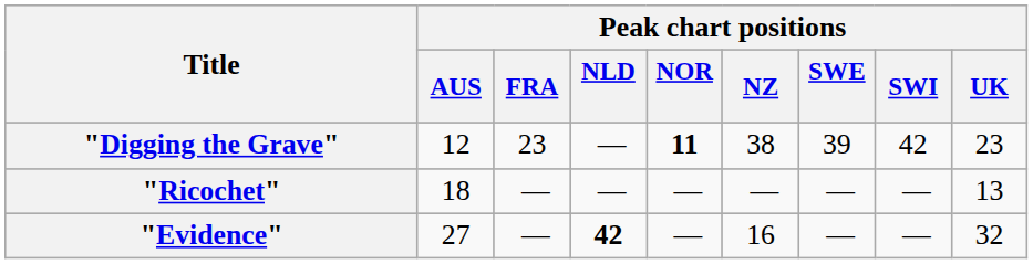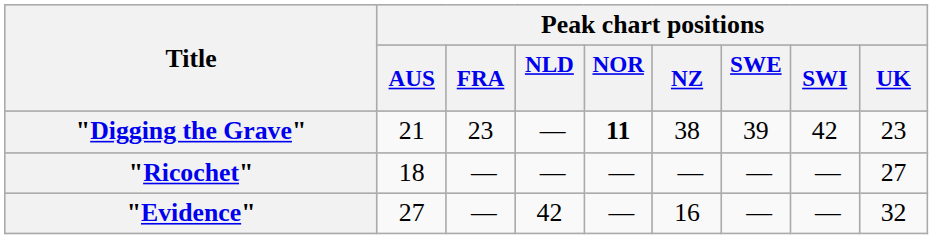"Digging the Grave" | Peak chart positions / AUS: 12 -> 21
"Ricochet" | Peak chart positions / UK: 13 -> 27
"Evidence" | Peak chart positions / NLD: bold -> normal
